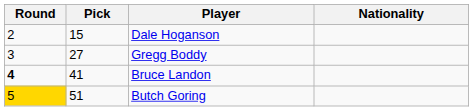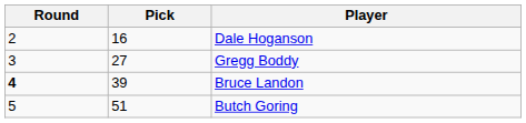- column: Nationality
Dale Hoganson | Pick: 15 -> 16
Bruce Landon | Pick: 41 -> 39
Butch Goring | Round: gold background -> no background
